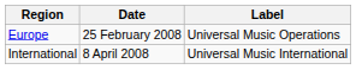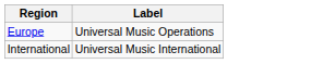- column: Date | 25 February 2008 | 8 April 2008
